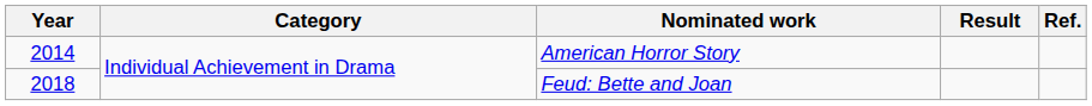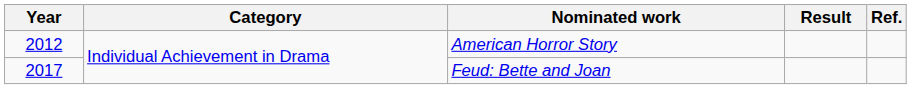American Horror Story | Year: 2014 -> 2012
Feud: Bette and Joan | Year: 2018 -> 2017
